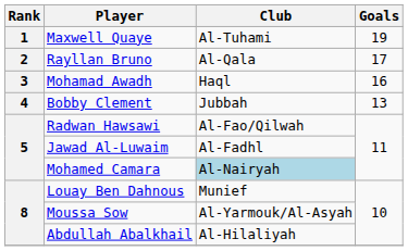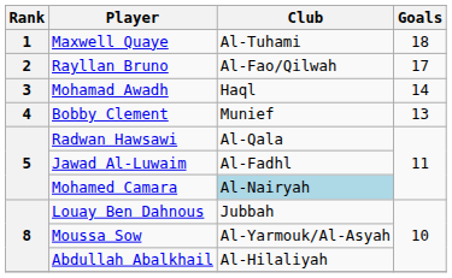Maxwell Quaye | Goals: 19 -> 18
Rayllan Bruno | Club: Al-Qala -> Al-Fao/Qilwah
Mohamad Awadh | Goals: 16 -> 14
Bobby Clement | Club: Jubbah -> Munief
Radwan Hawsawi | Club: Al-Fao/Qilwah -> Al-Qala
Louay Ben Dahnous | Club: Munief -> Jubbah
